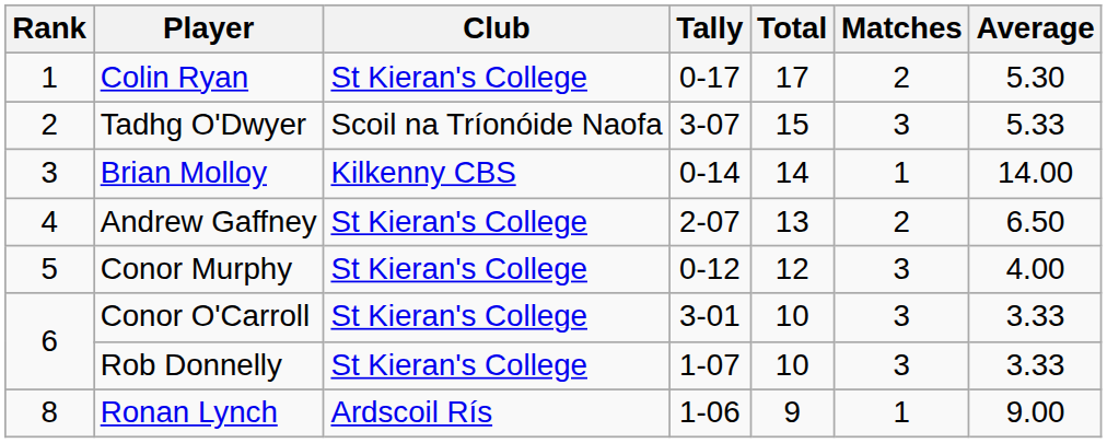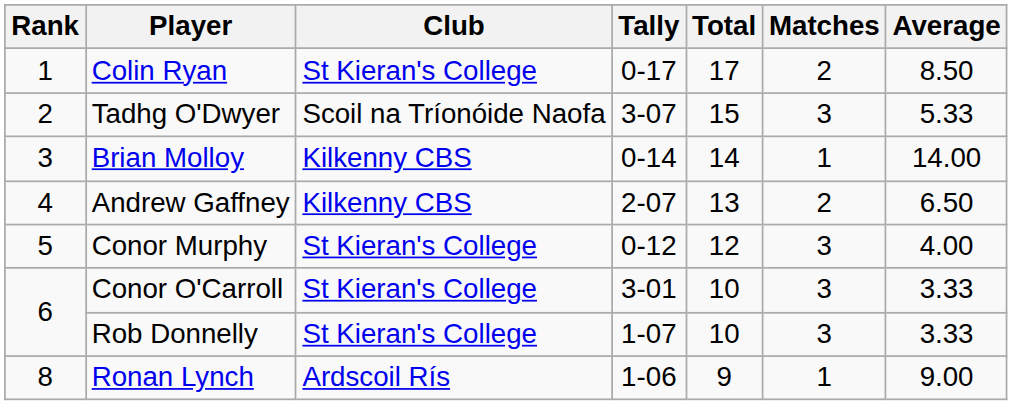Colin Ryan | Average: 5.30 -> 8.50
Andrew Gaffney | Club: St Kieran's College -> Kilkenny CBS
